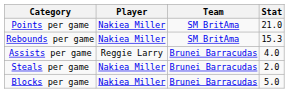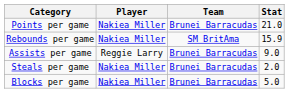Points per game | Team: SM BritAma -> Brunei Barracudas
Rebounds per game | Stat: 15.3 -> 15.9
Assists per game | Stat: 4.0 -> 9.0
